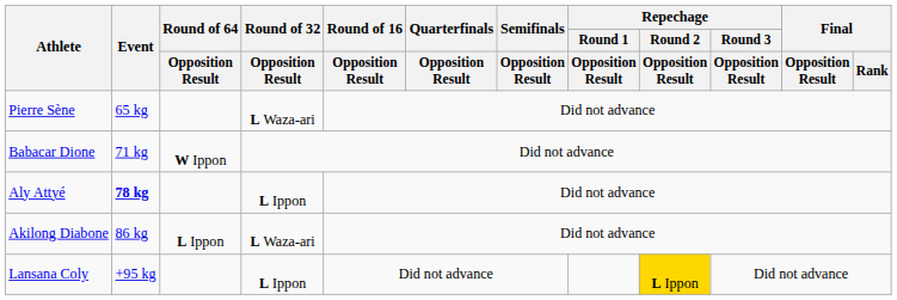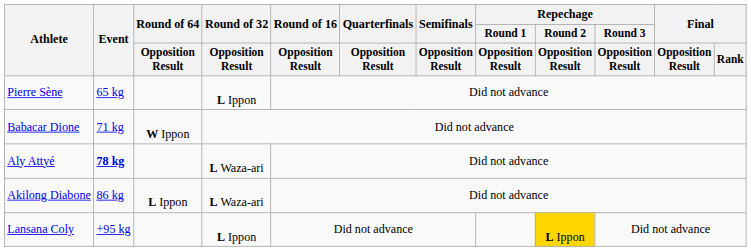Pierre Sène | Round of 32 / Opposition Result: L Waza-ari -> L Ippon
Aly Attyé | Round of 32 / Opposition Result: L Ippon -> L Waza-ari
